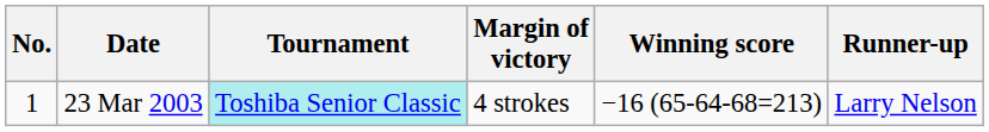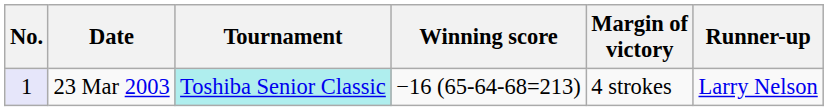columns swapped: Winning score <-> Margin of victory
23 Mar 2003 | No.: no background -> lavender background
